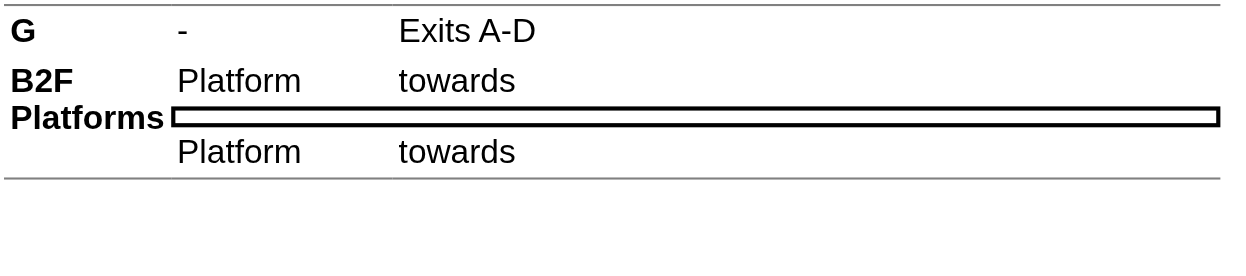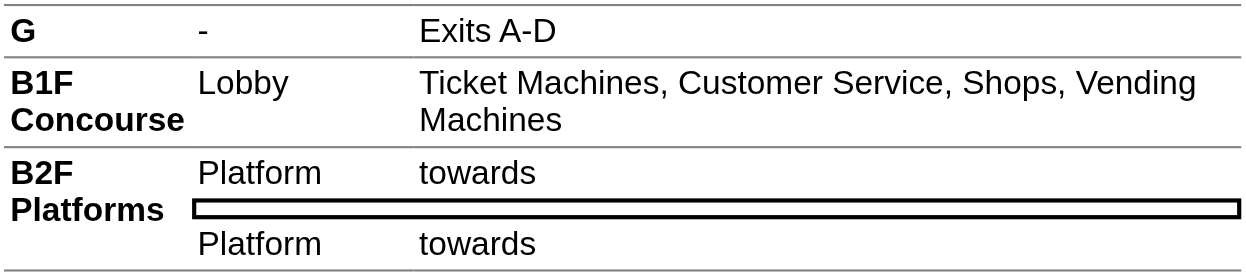+ row: B1F Concourse | Lobby | Ticket Machines, Customer Service, Shops, Vending Machines
